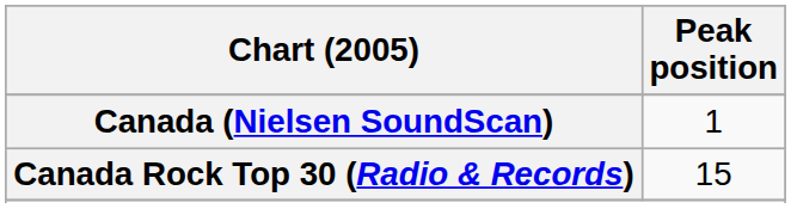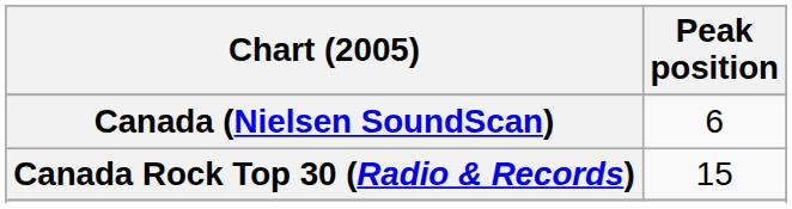Canada (Nielsen SoundScan) | Peak position: 1 -> 6
